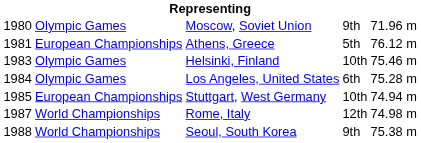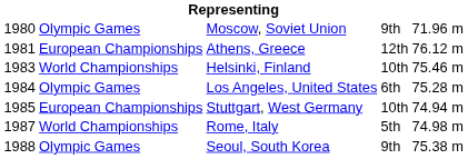Athens, Greece | column 4: 5th -> 12th
Helsinki, Finland | column 2: Olympic Games -> World Championships
Rome, Italy | column 4: 12th -> 5th
Seoul, South Korea | column 2: World Championships -> Olympic Games
